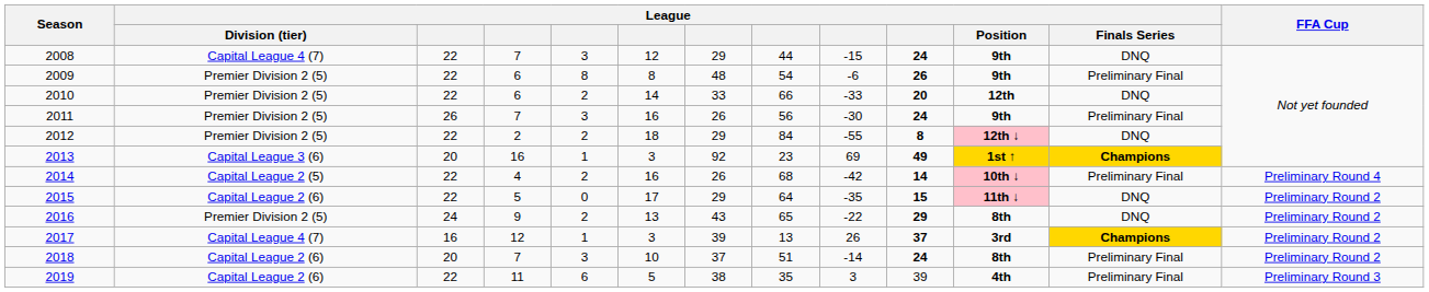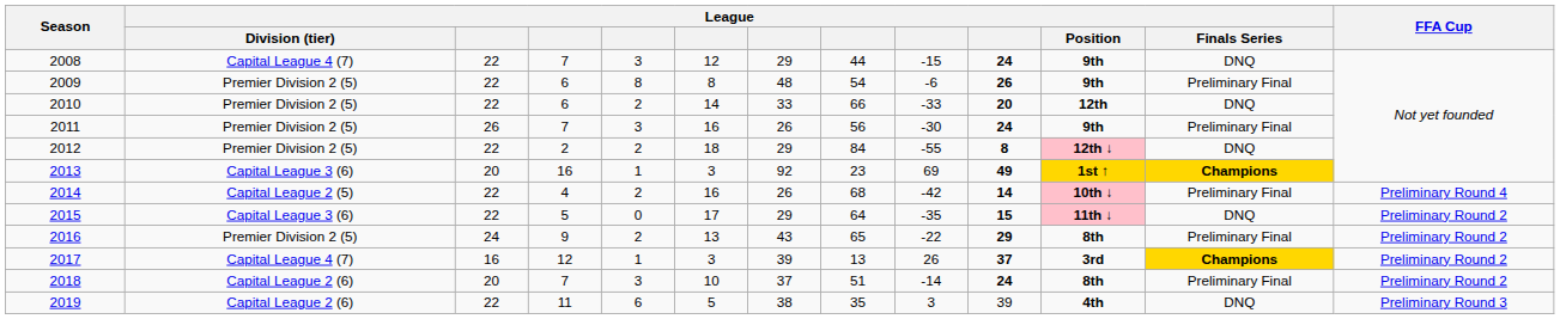2015 | League / Division (tier): Capital League 2 (6) -> Capital League 3 (6)
2016 | League / Finals Series: DNQ -> Preliminary Final
2019 | League / Finals Series: Preliminary Final -> DNQ
